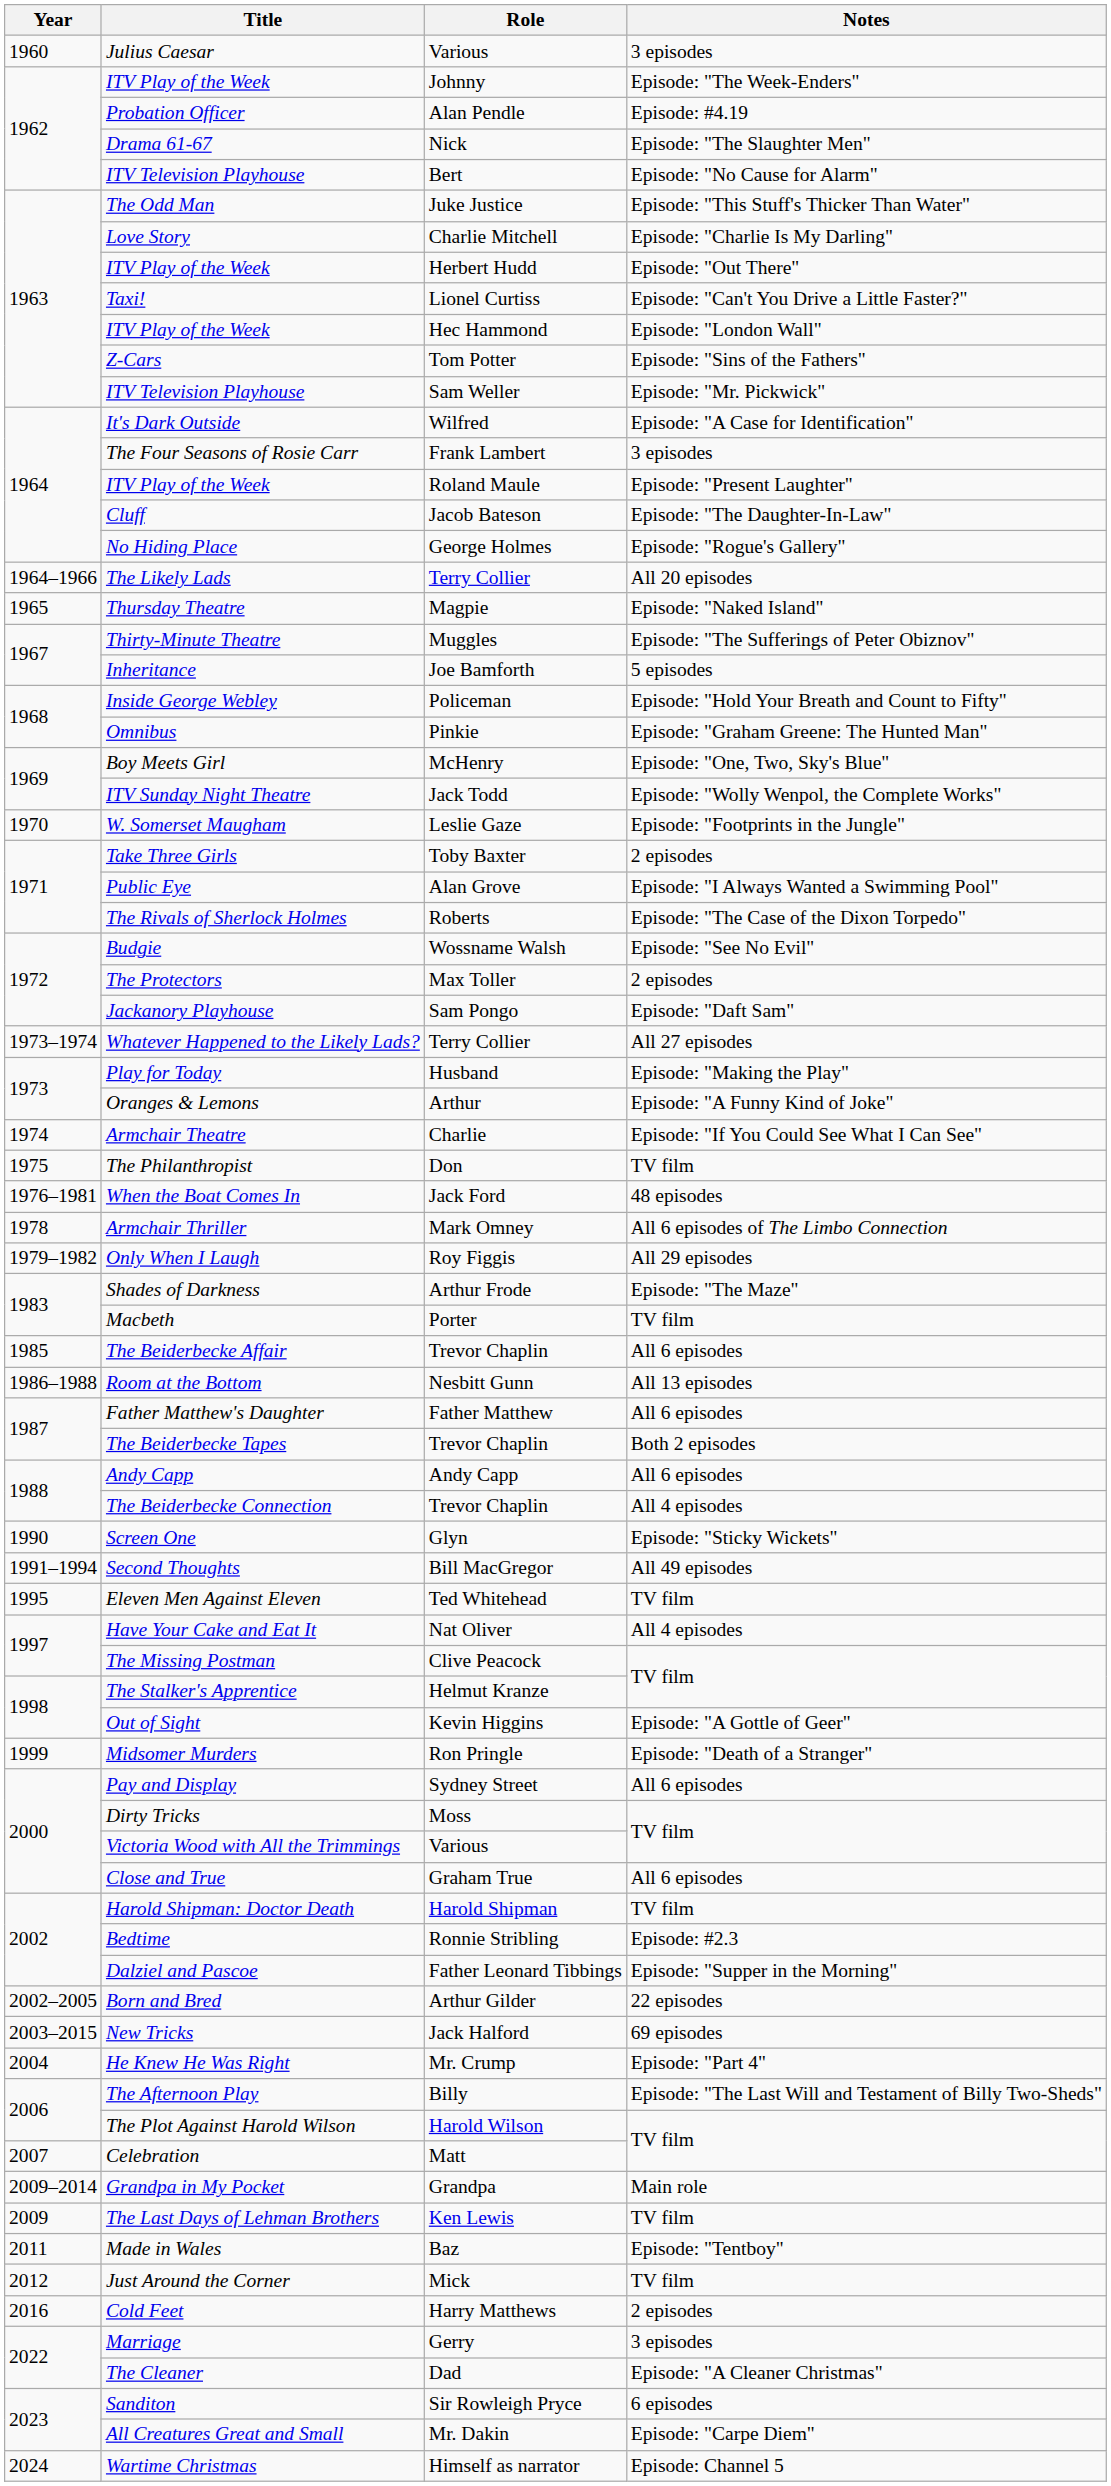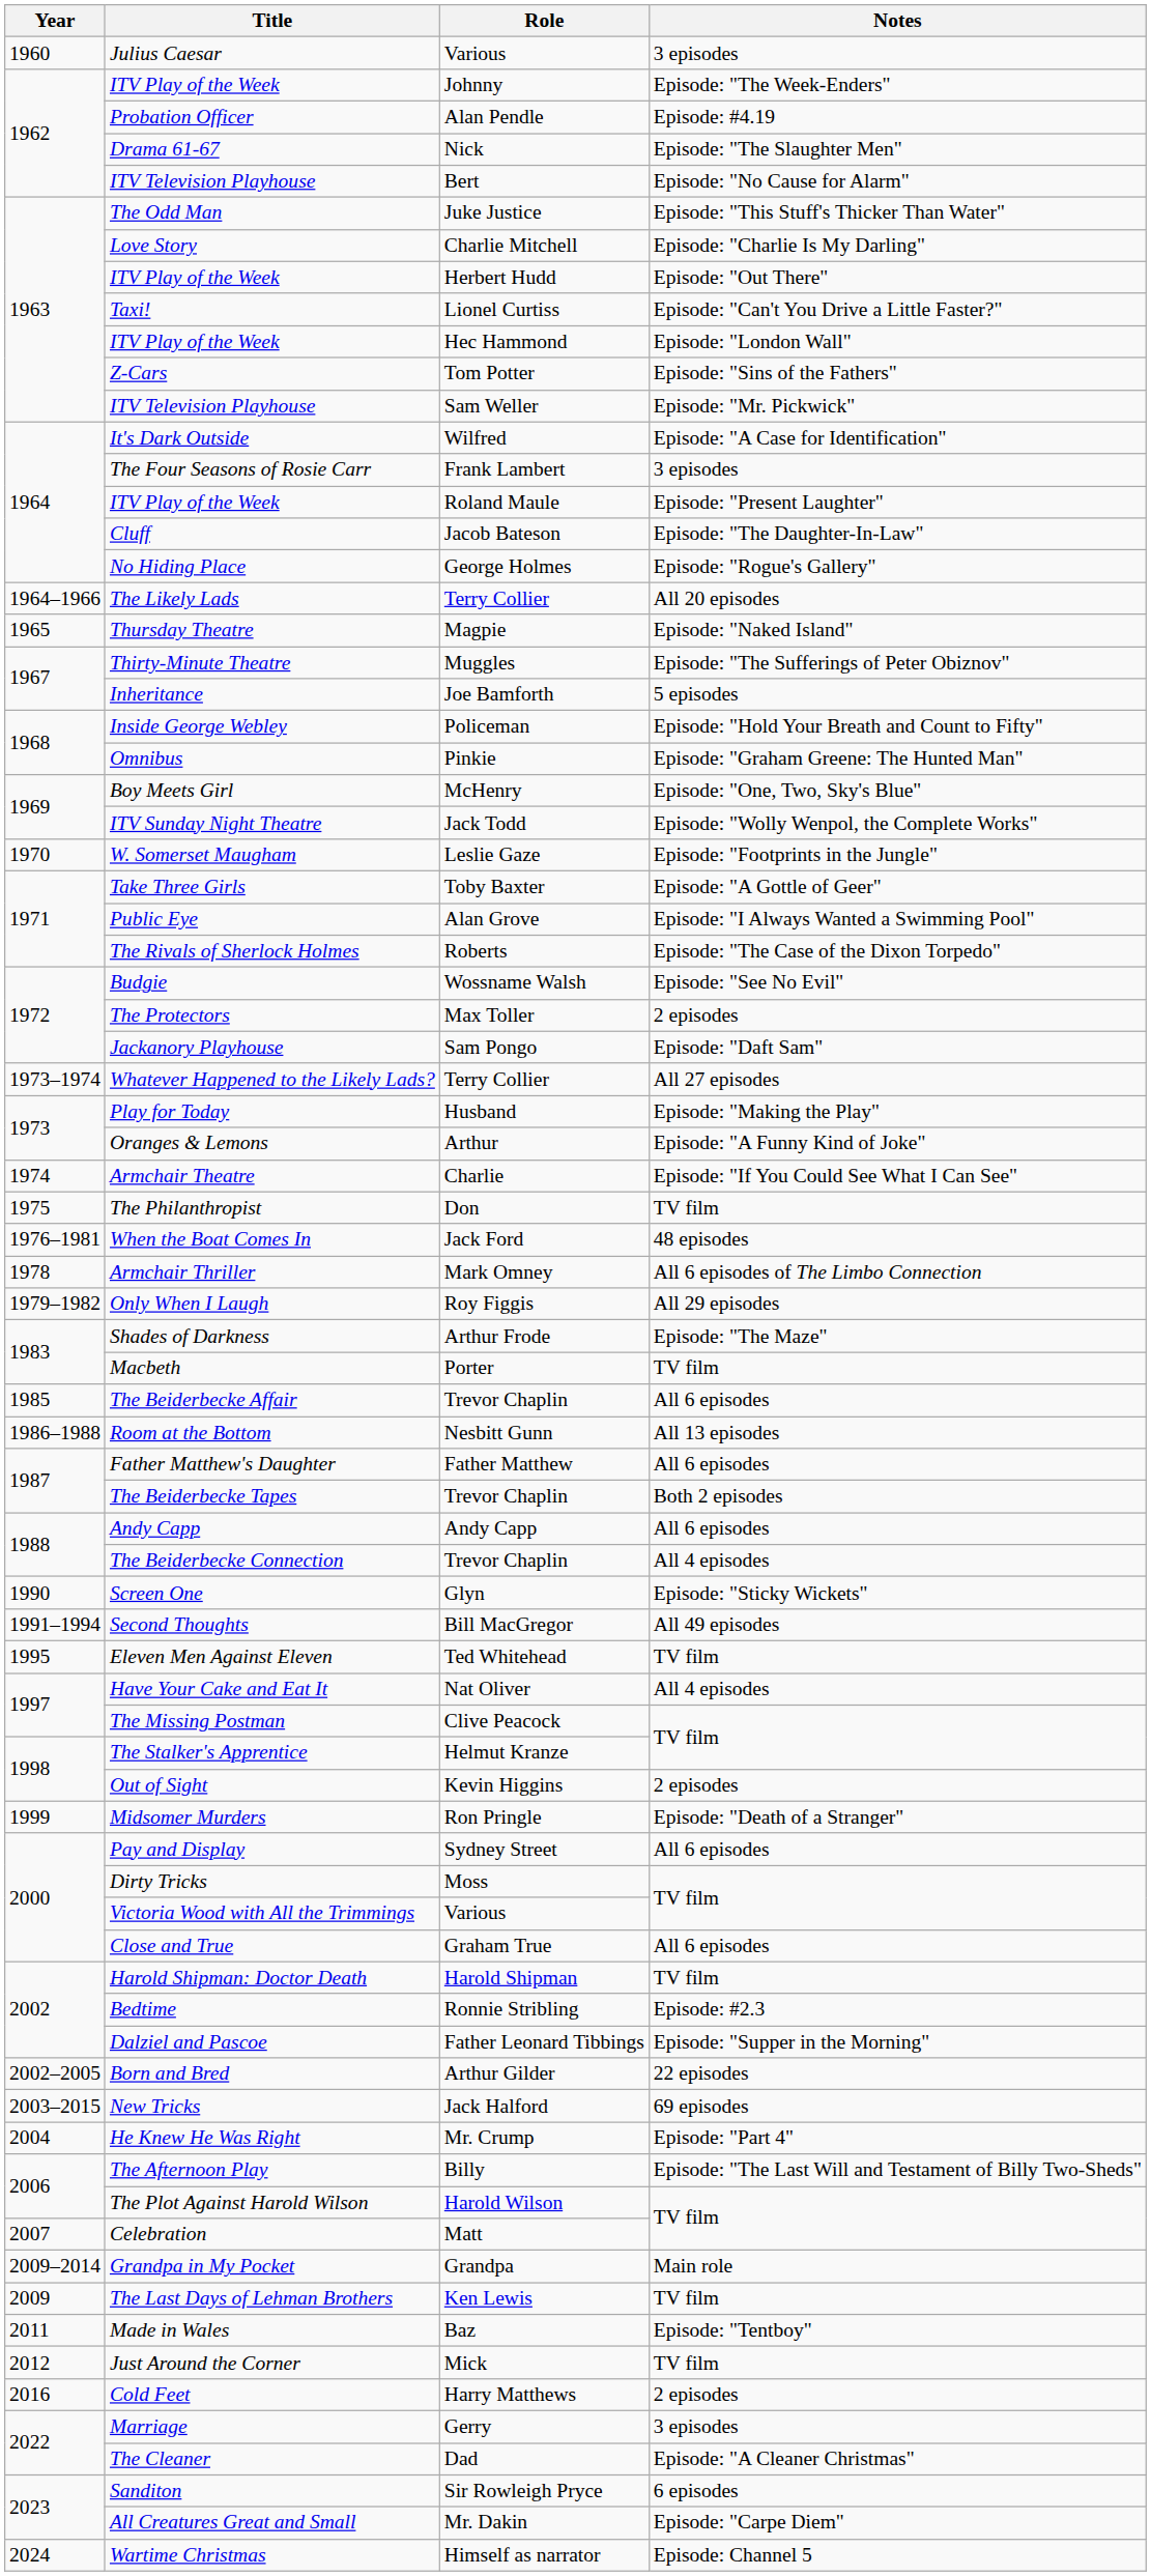Take Three Girls | Notes: 2 episodes -> Episode: "A Gottle of Geer"
Out of Sight | Notes: Episode: "A Gottle of Geer" -> 2 episodes
